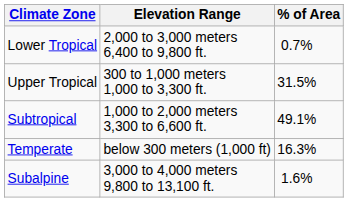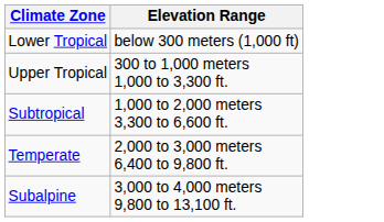- column: % of Area | 0.7% | 31.5% | 49.1% | 16.3% | 1.6%
Lower Tropical | Elevation Range: 2,000 to 3,000 meters 6,400 to 9,800 ft. -> below 300 meters (1,000 ft)
Temperate | Elevation Range: below 300 meters (1,000 ft) -> 2,000 to 3,000 meters 6,400 to 9,800 ft.
